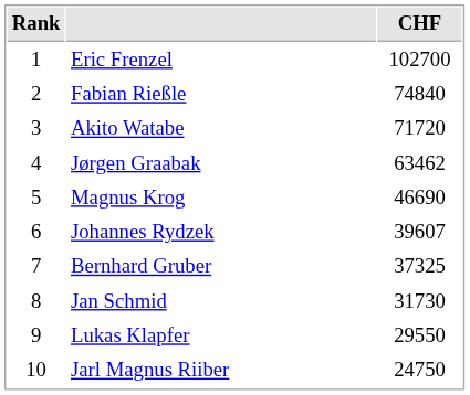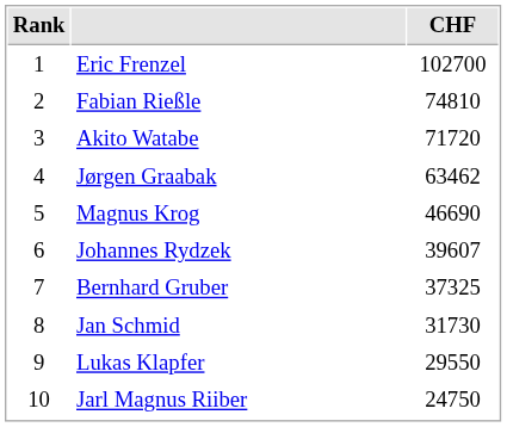Fabian Rießle | CHF: 74840 -> 74810
